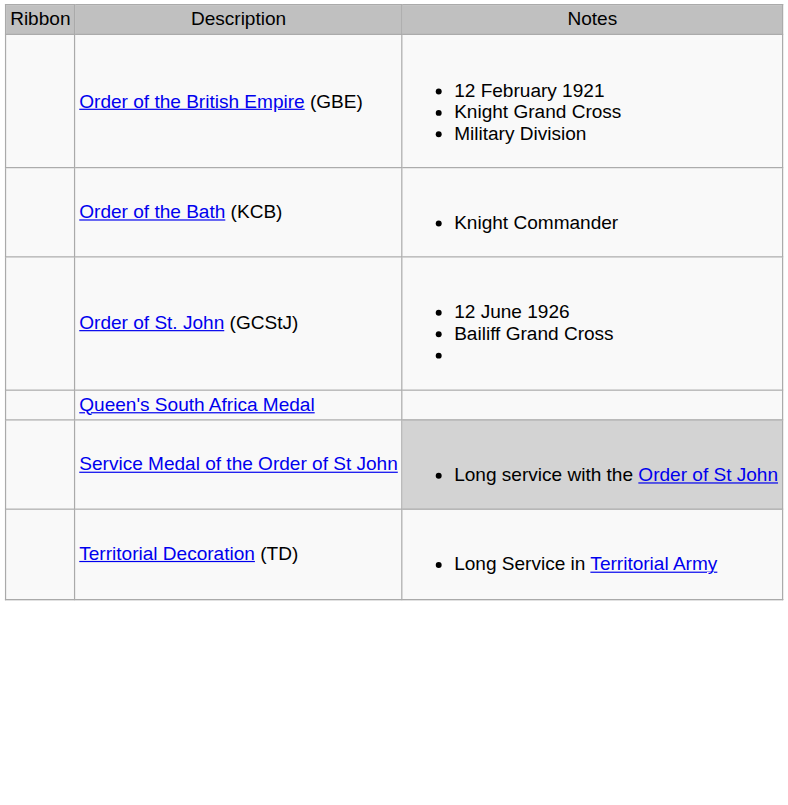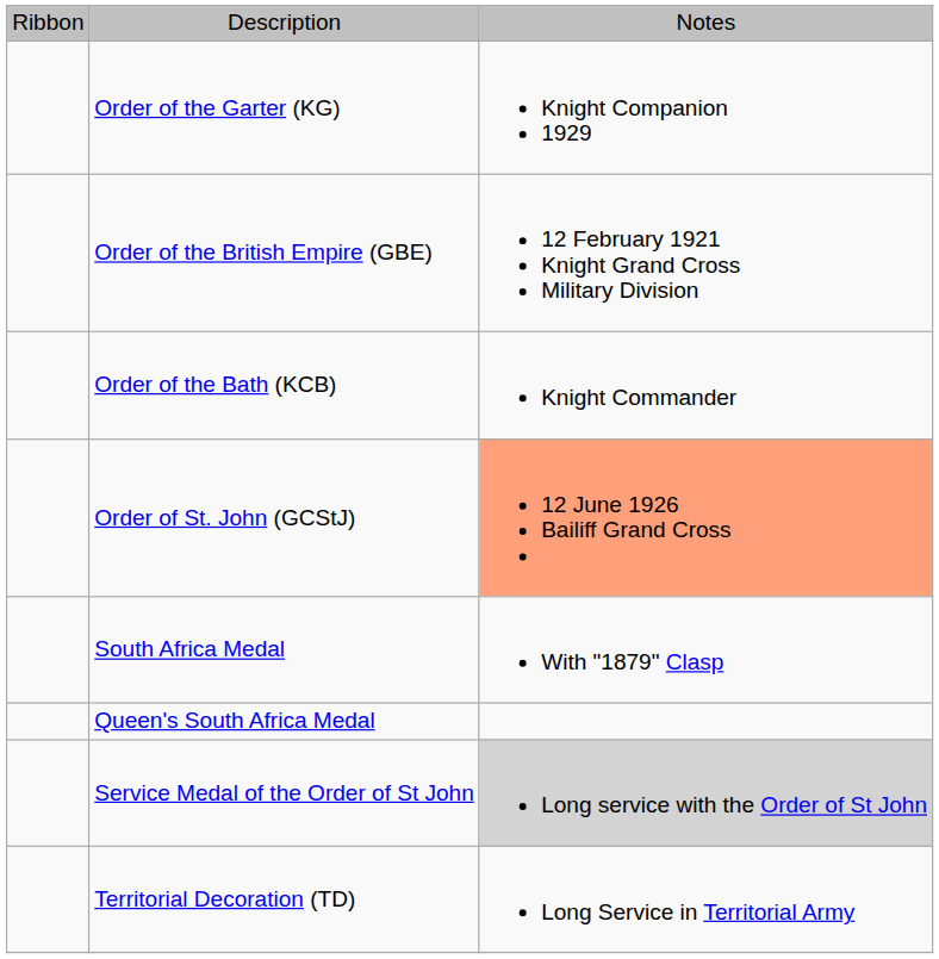+ row: Order of the Garter (KG) | Knight Companion 1929
Order of St. John (GCStJ) | column 3: no background -> lightsalmon background
+ row: South Africa Medal | With "1879" Clasp
